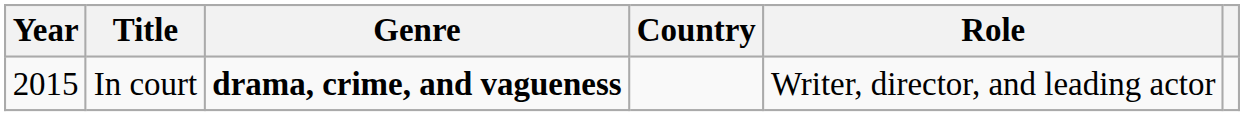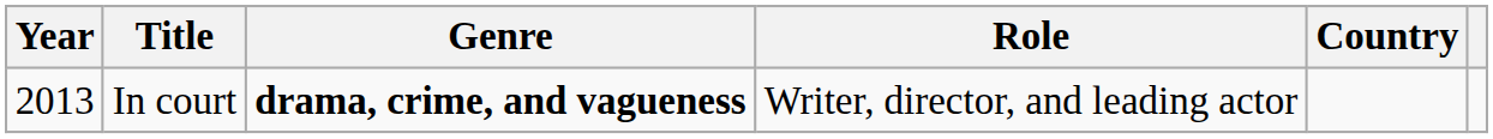columns swapped: Country <-> Role
In court | Year: 2015 -> 2013
